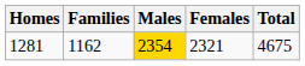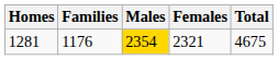1281 | Families: 1162 -> 1176
